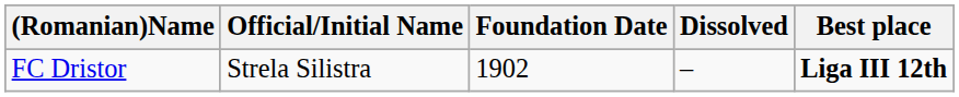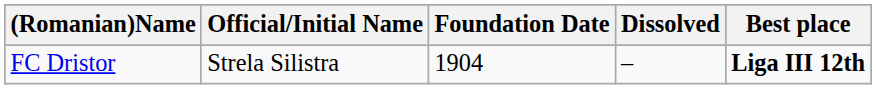FC Dristor | Foundation Date: 1902 -> 1904
